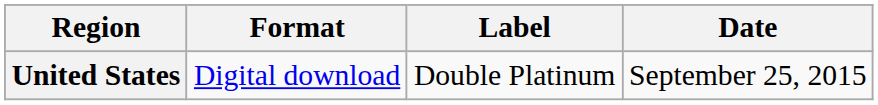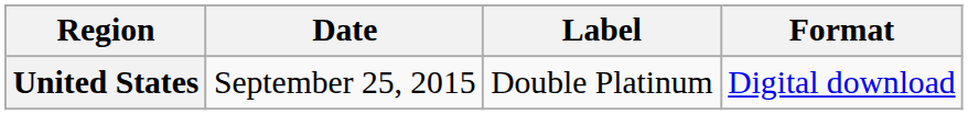columns swapped: Date <-> Format
